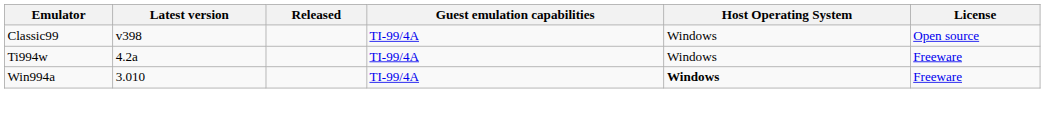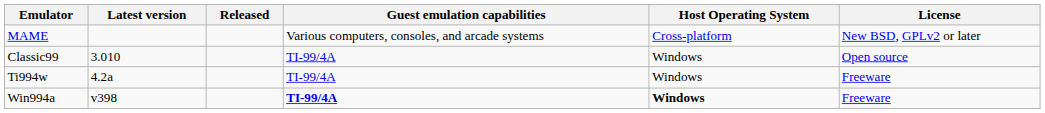+ row: MAME | Various computers, consoles, and arcade systems | Cross-platform | New BSD, GPLv2 or later
Classic99 | Latest version: v398 -> 3.010
Win994a | Latest version: 3.010 -> v398
Win994a | Guest emulation capabilities: normal -> bold
